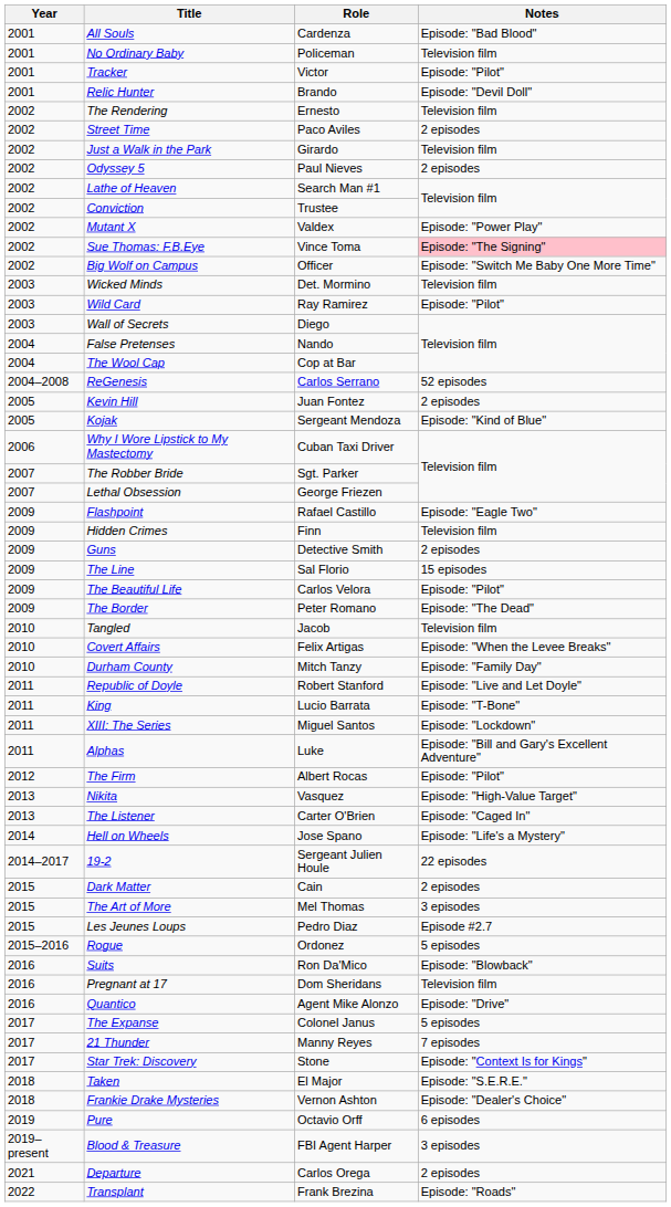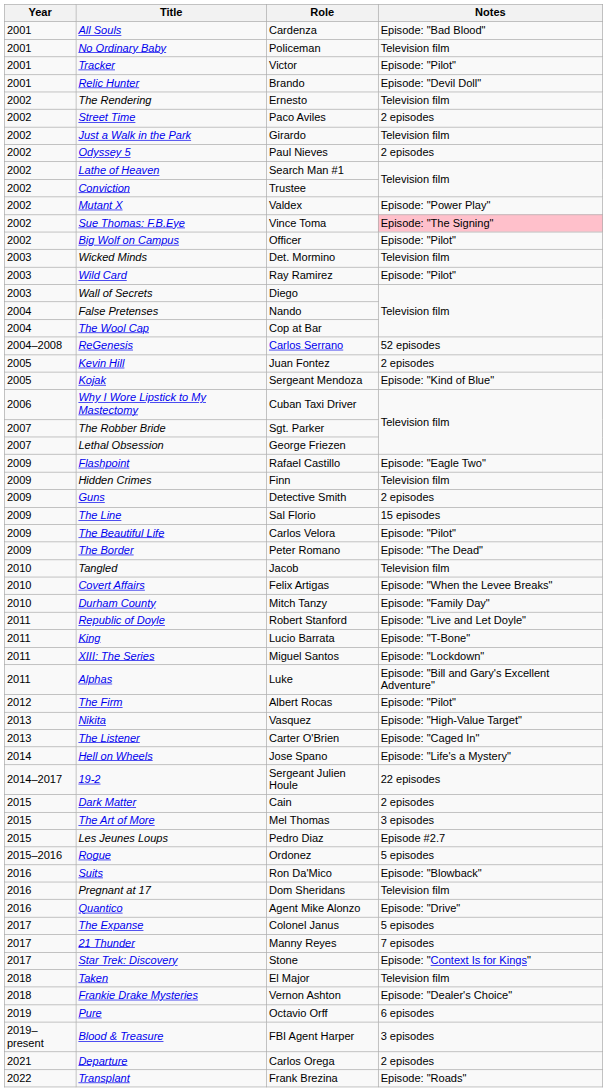Big Wolf on Campus | Notes: Episode: "Switch Me Baby One More Time" -> Episode: "Pilot"
Taken | Notes: Episode: "S.E.R.E." -> Television film
